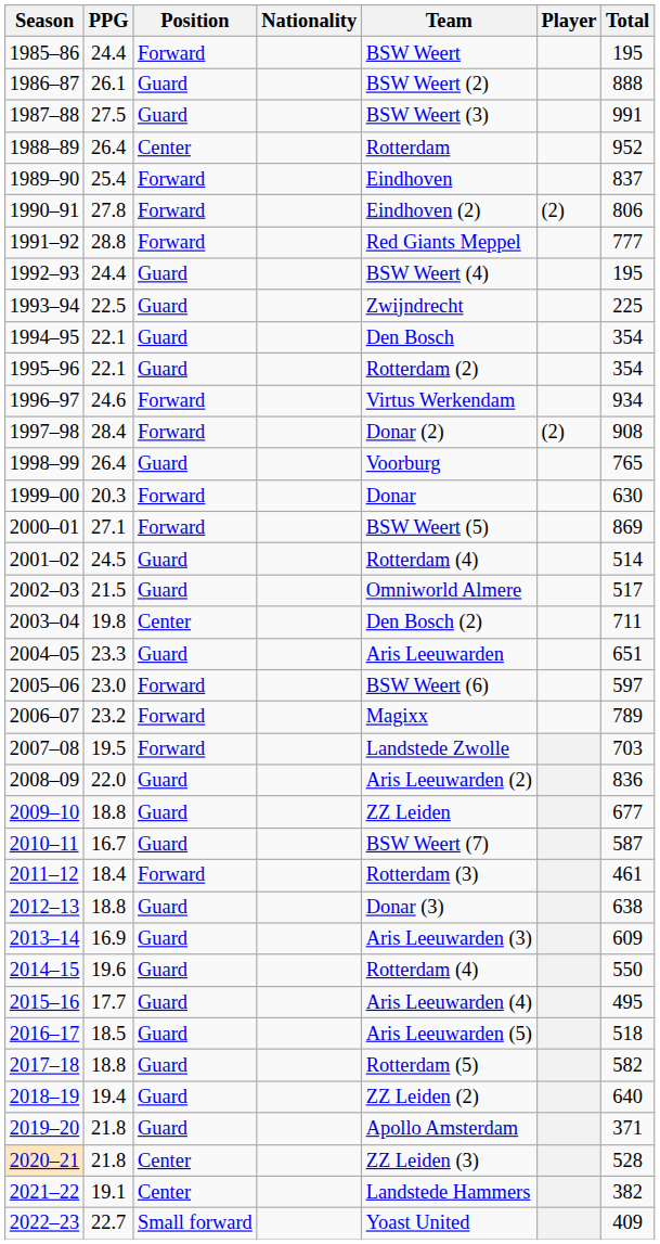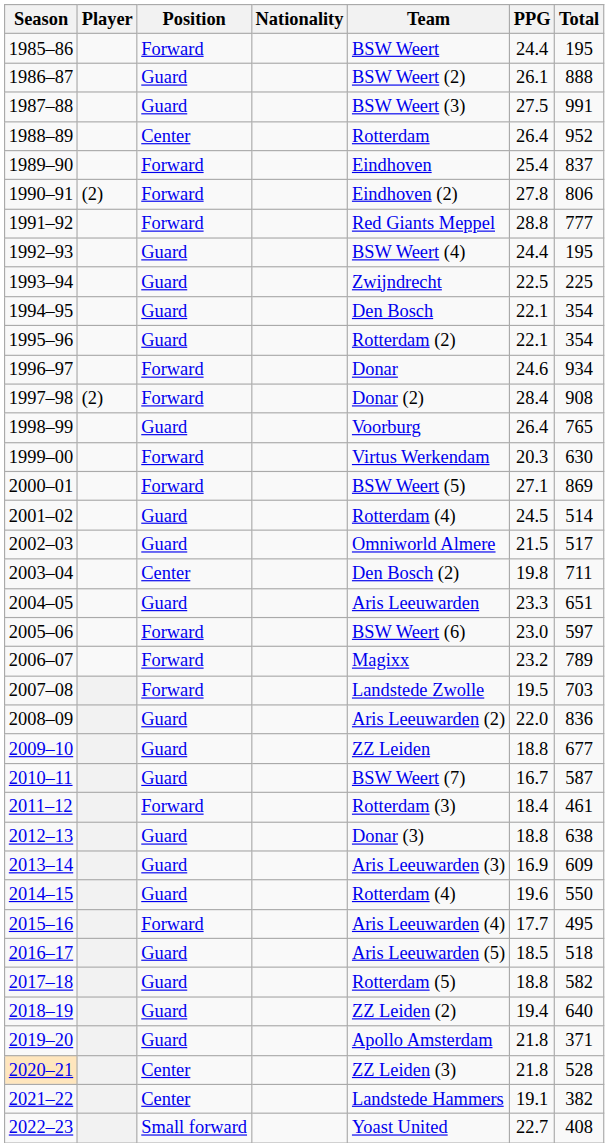columns swapped: Player <-> PPG
1996–97 | Team: Virtus Werkendam -> Donar
1999–00 | Team: Donar -> Virtus Werkendam
2015–16 | Position: Guard -> Forward
2022–23 | Total: 409 -> 408
